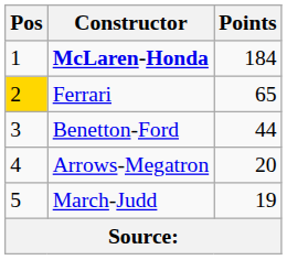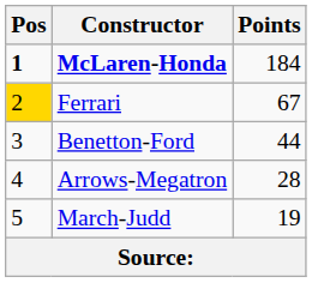McLaren-Honda | Pos: normal -> bold
Ferrari | Points: 65 -> 67
Arrows-Megatron | Points: 20 -> 28
